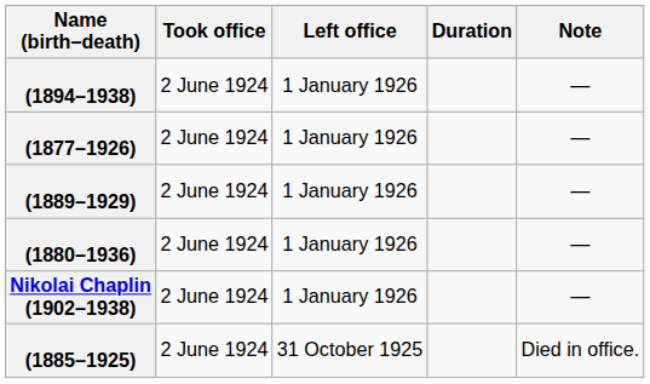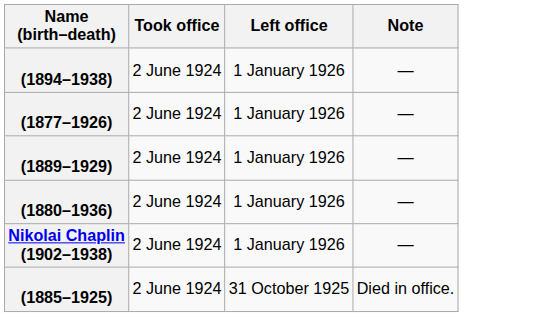- column: Duration
